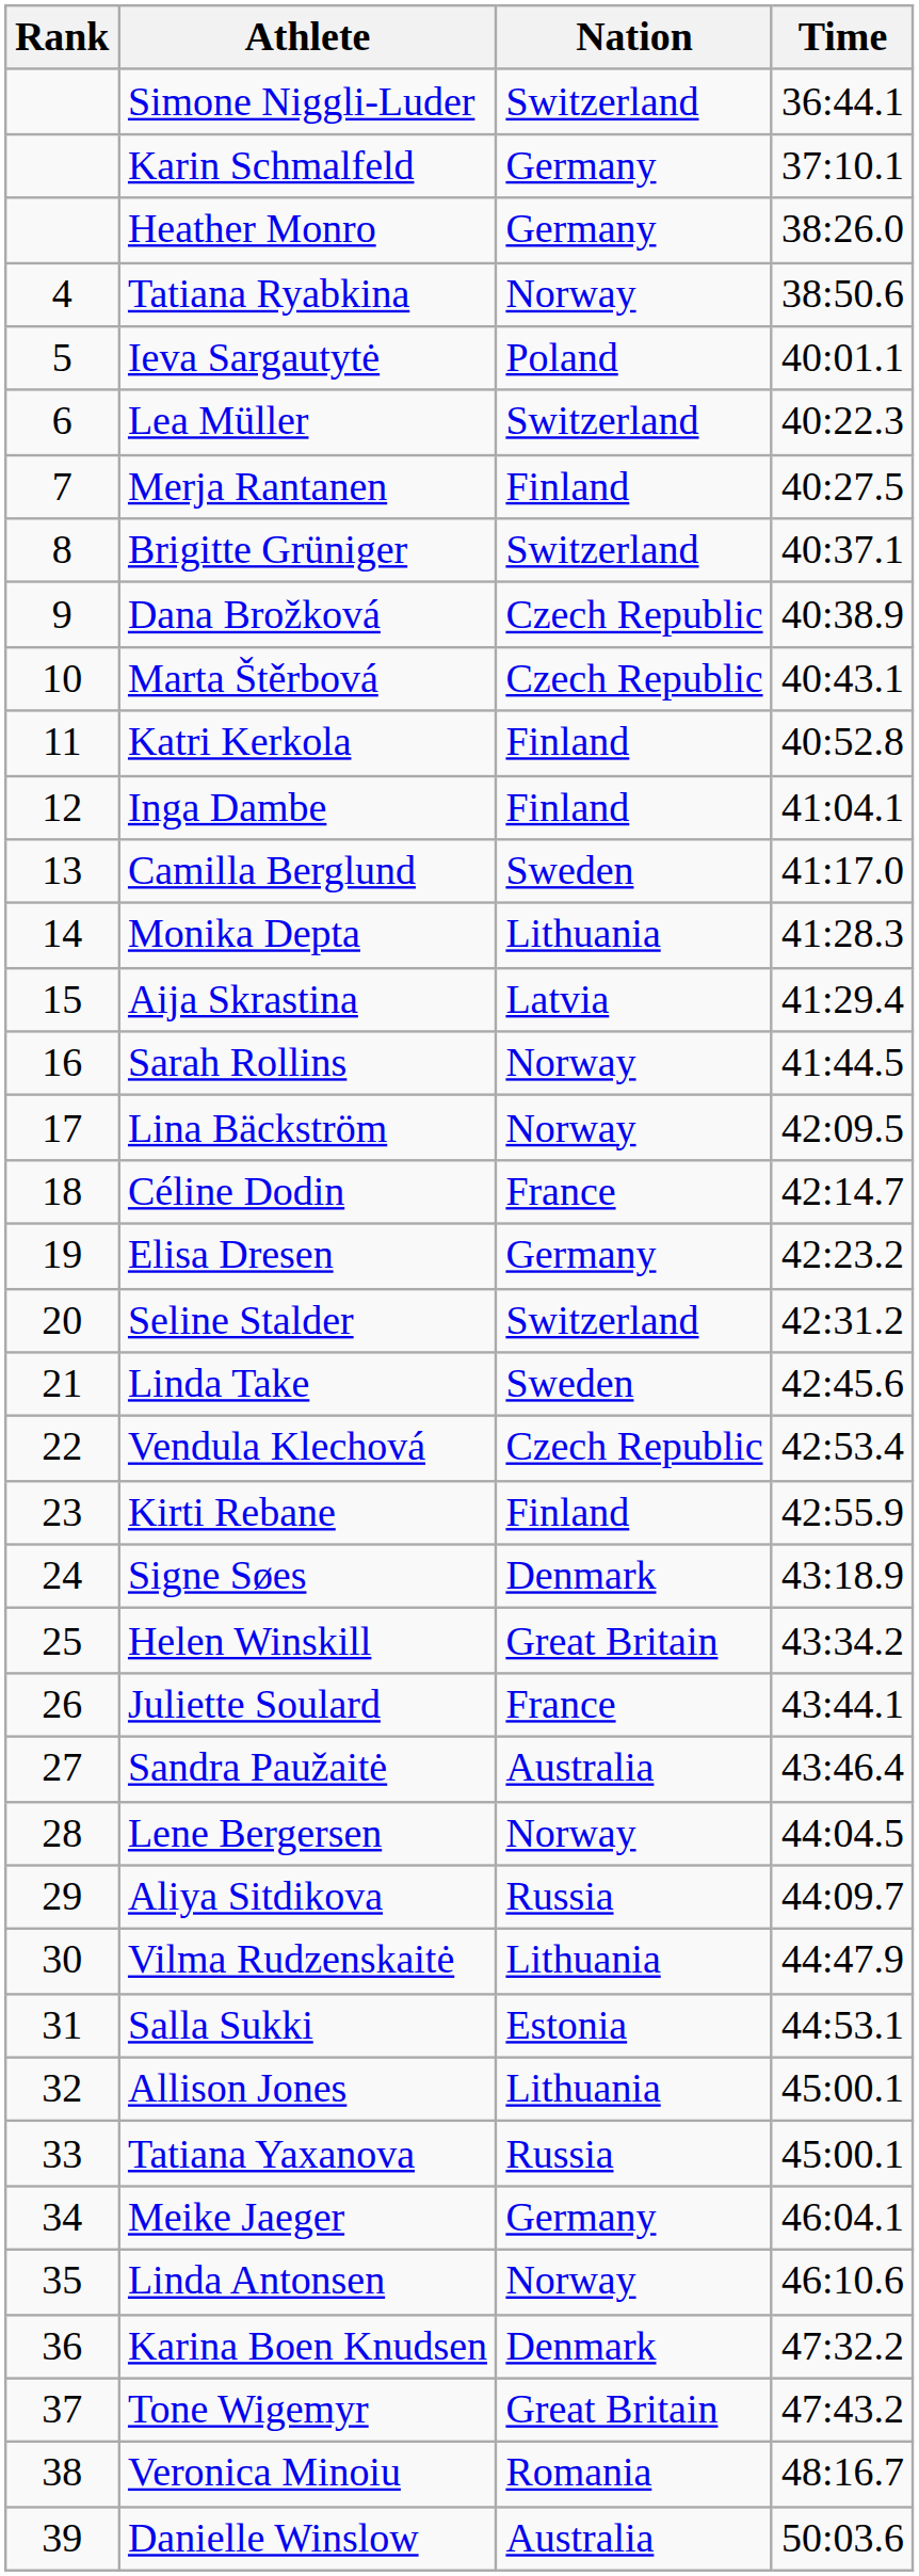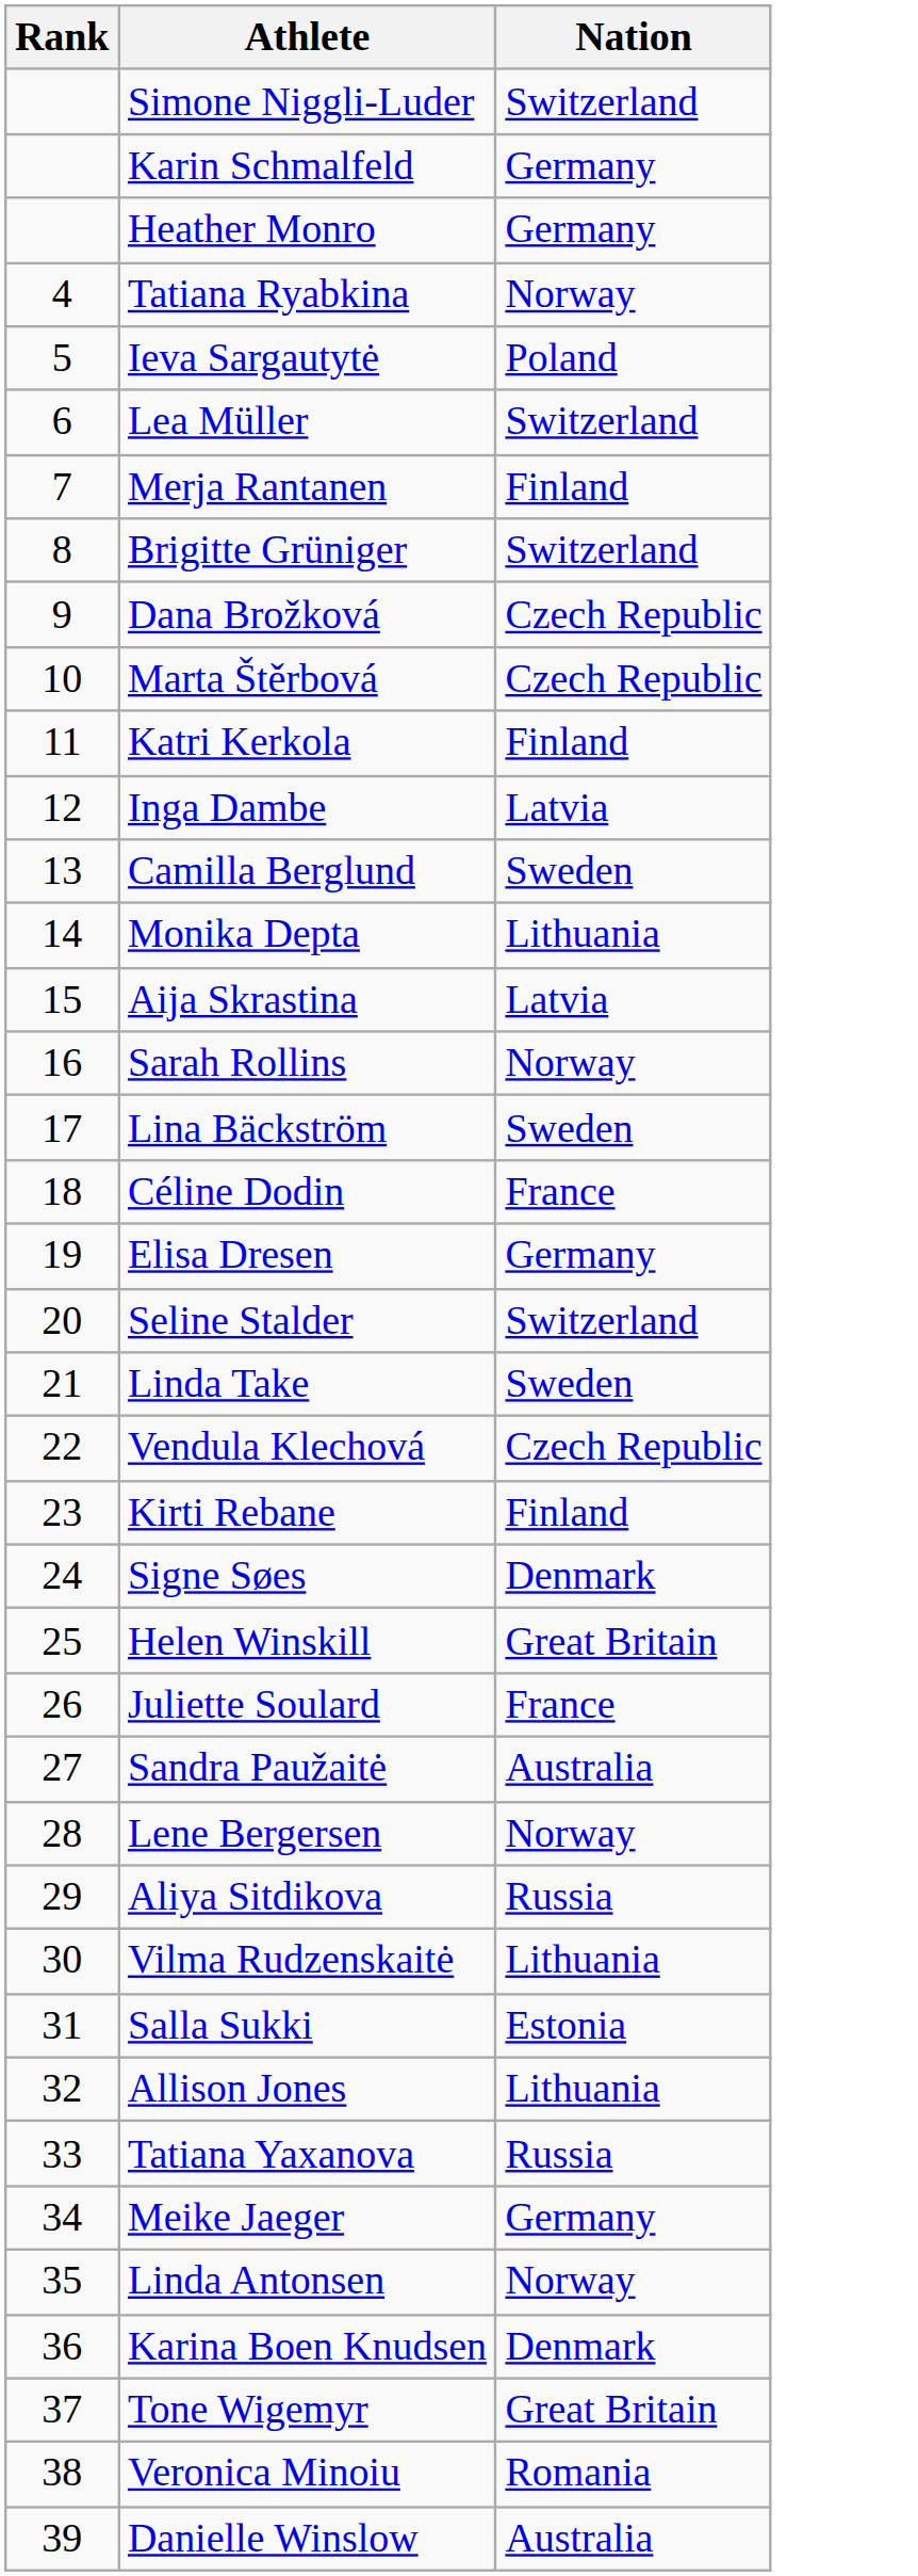- column: Time | 36:44.1 | 37:10.1 | 38:26.0 | 38:50.6 | 40:01.1 | 40:22.3 | 40:27.5 | 40:37.1 | 40:38.9 | 40:43.1 | 40:52.8 | 41:04.1 | 41:17.0 | 41:28.3 | 41:29.4 | 41:44.5 | 42:09.5 | 42:14.7 | 42:23.2 | 42:31.2 | 42:45.6 | 42:53.4 | 42:55.9 | 43:18.9 | 43:34.2 | 43:44.1 | 43:46.4 | 44:04.5 | 44:09.7 | 44:47.9 | 44:53.1 | 45:00.1 | 45:00.1 | 46:04.1 | 46:10.6 | 47:32.2 | 47:43.2 | 48:16.7 | 50:03.6
Inga Dambe | Nation: Finland -> Latvia
Lina Bäckström | Nation: Norway -> Sweden
